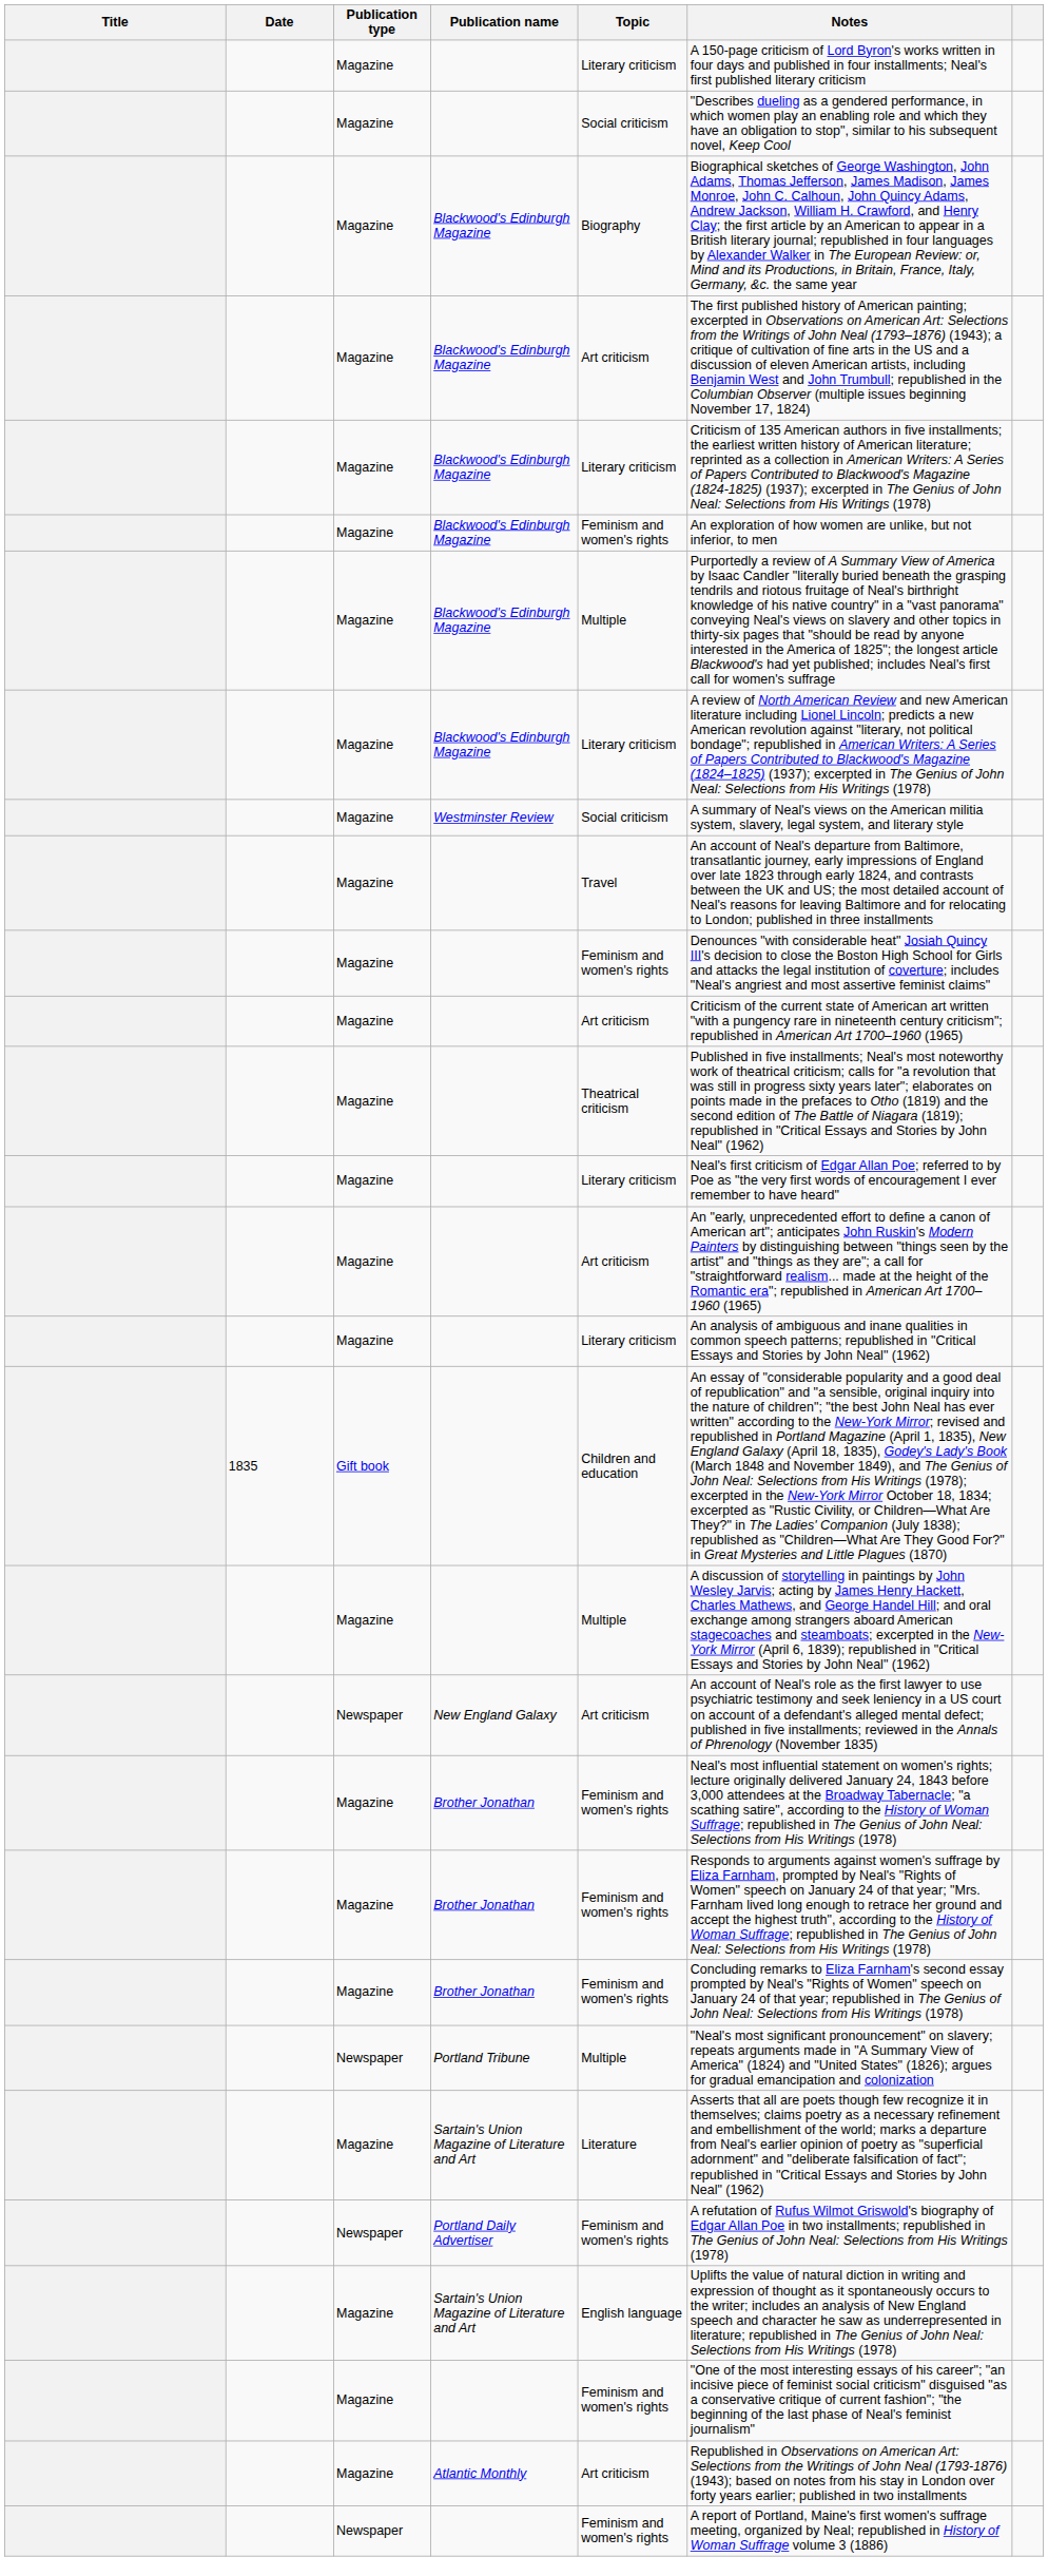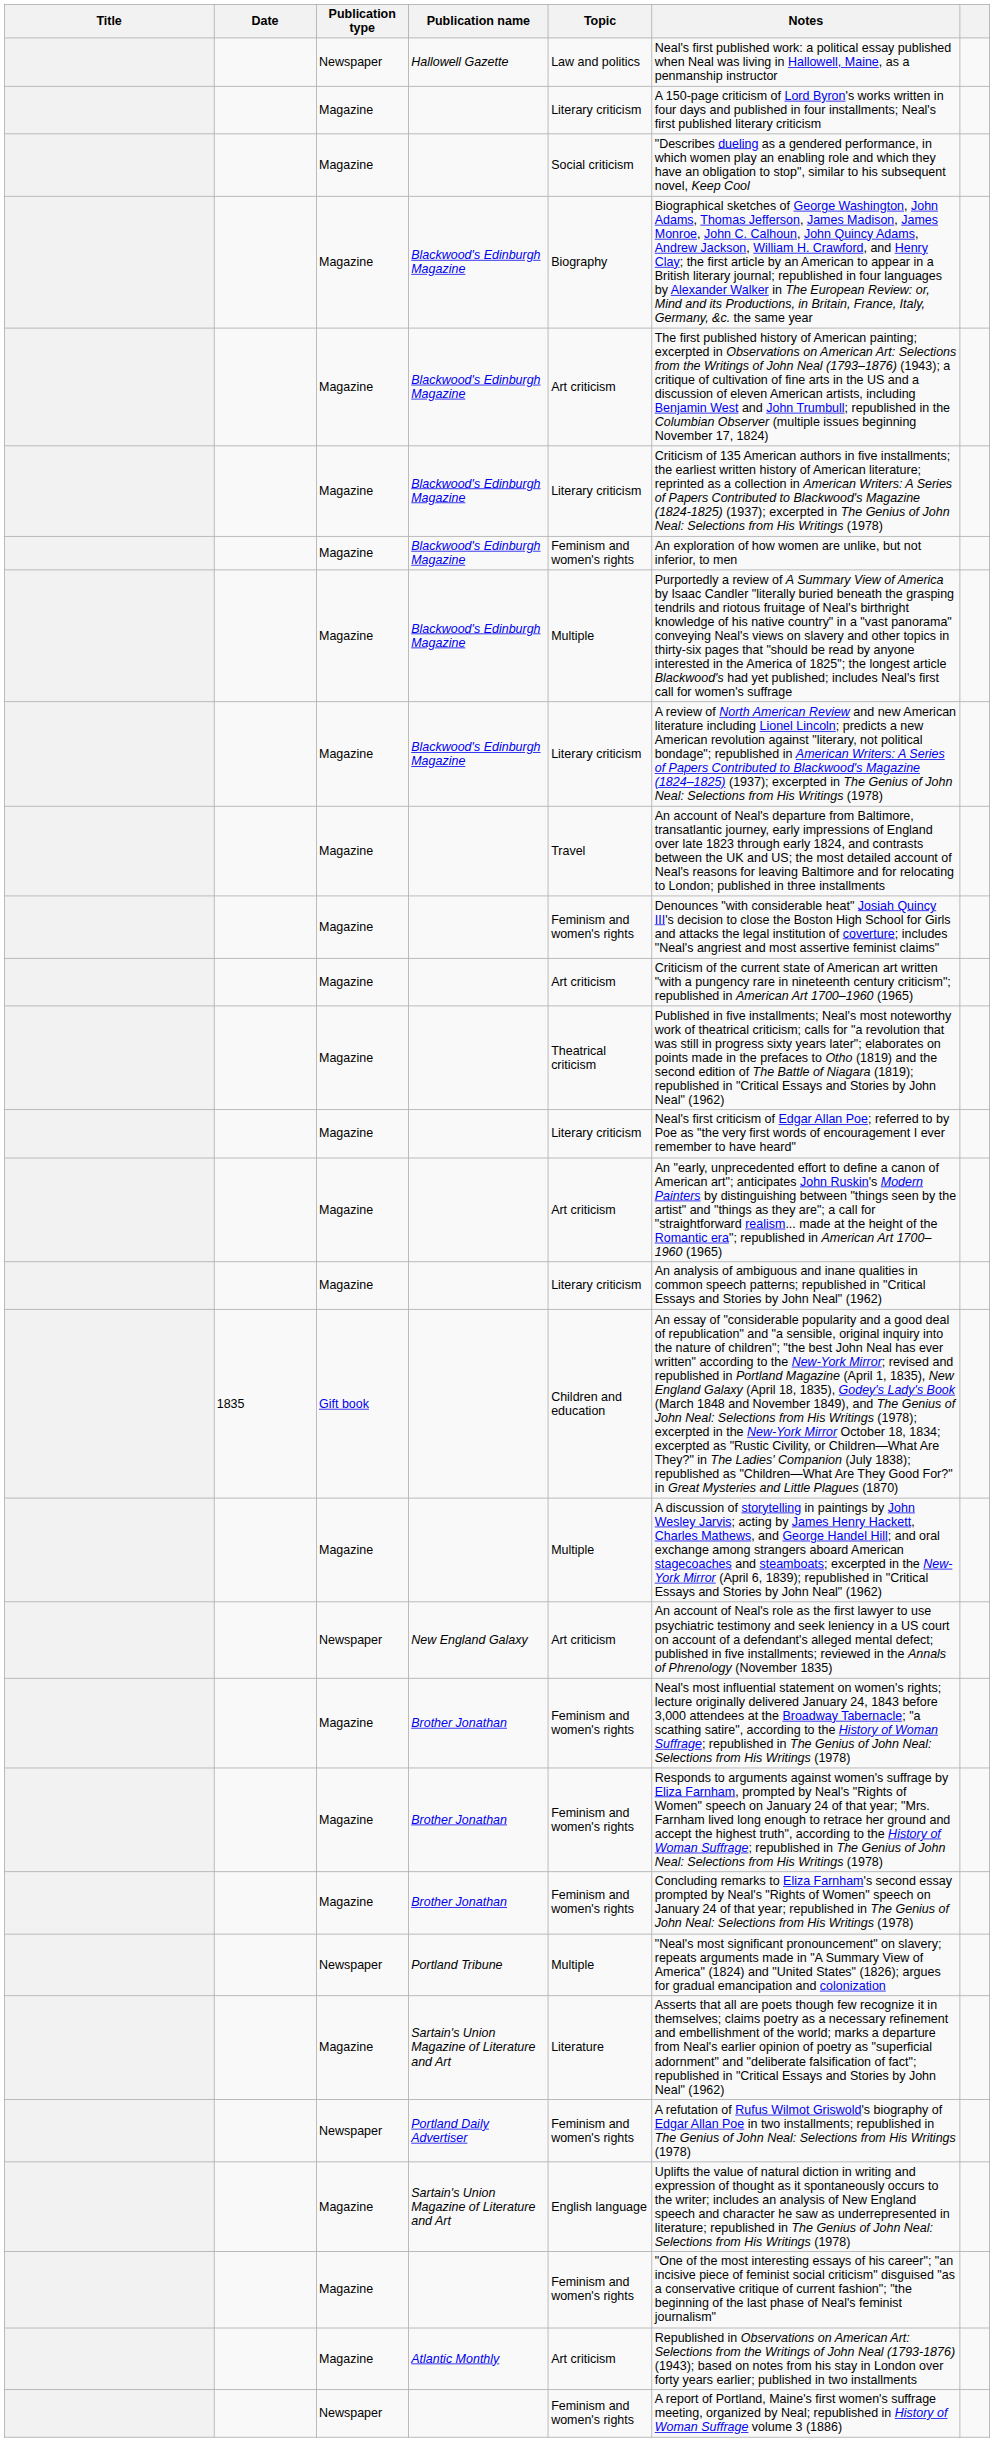+ row: Newspaper | Hallowell Gazette | Law and politics | Neal's first published work: a political essay published when Neal was living in Hallowell, Maine, as a penmanship instructor
- row: Magazine | Westminster Review | Social criticism | A summary of Neal's views on the American militia system, slavery, legal system, and literary style
